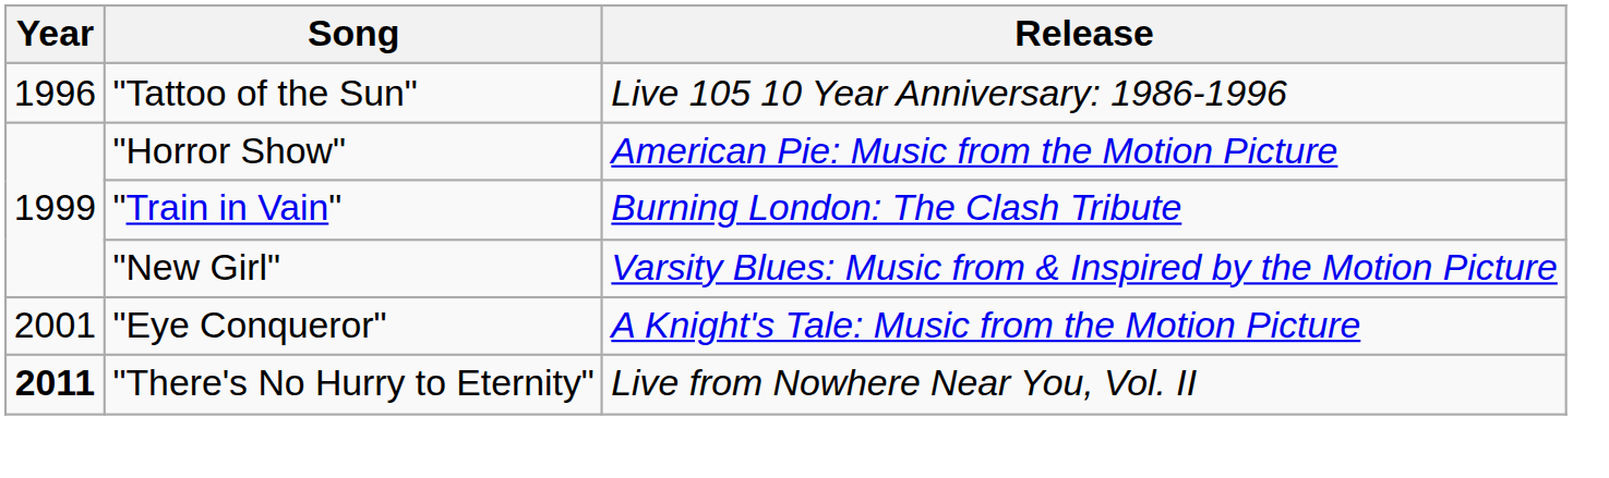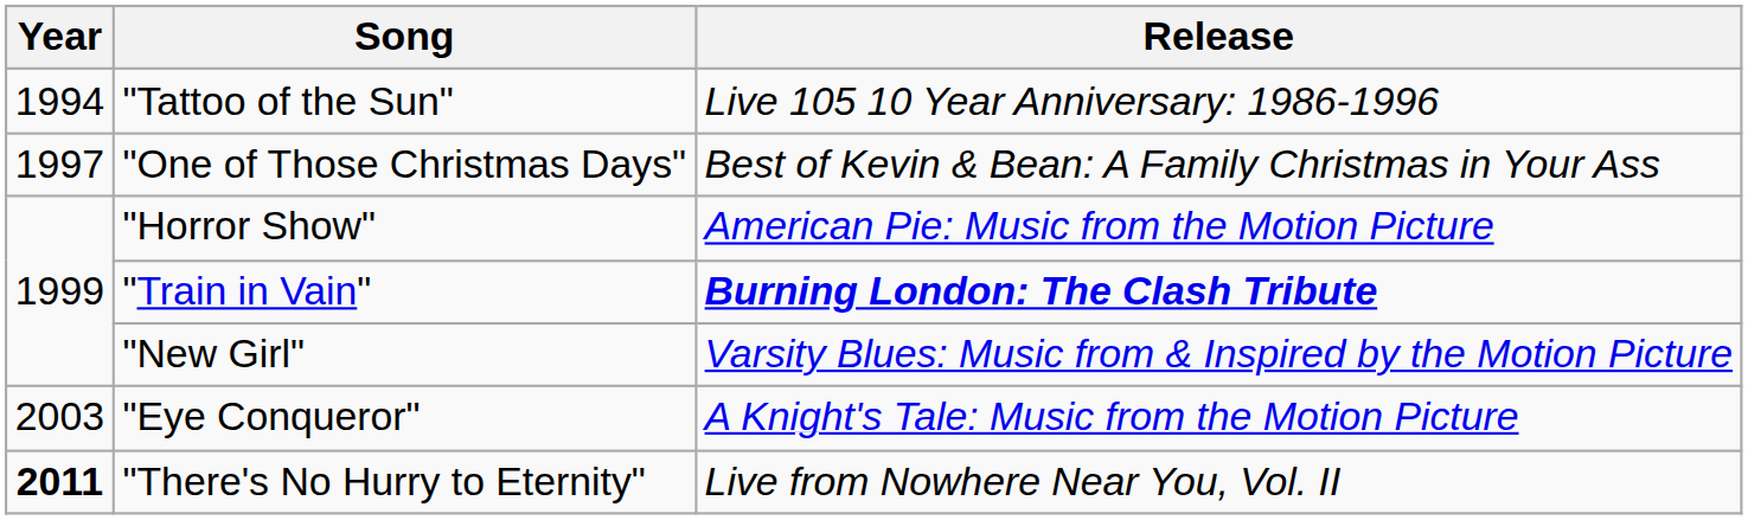"Tattoo of the Sun" | Year: 1996 -> 1994
+ row: 1997 | "One of Those Christmas Days" | Best of Kevin & Bean: A Family Christmas in Your Ass
"Train in Vain" | Release: normal -> bold
"Eye Conqueror" | Year: 2001 -> 2003
